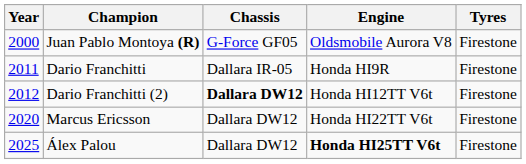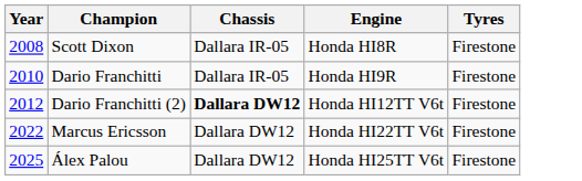- row: 2000 | Juan Pablo Montoya (R) | G-Force GF05 | Oldsmobile Aurora V8 | Firestone
+ row: 2008 | Scott Dixon | Dallara IR-05 | Honda HI8R | Firestone
Dario Franchitti | Year: 2011 -> 2010
Marcus Ericsson | Year: 2020 -> 2022
Álex Palou | Engine: bold -> normal
